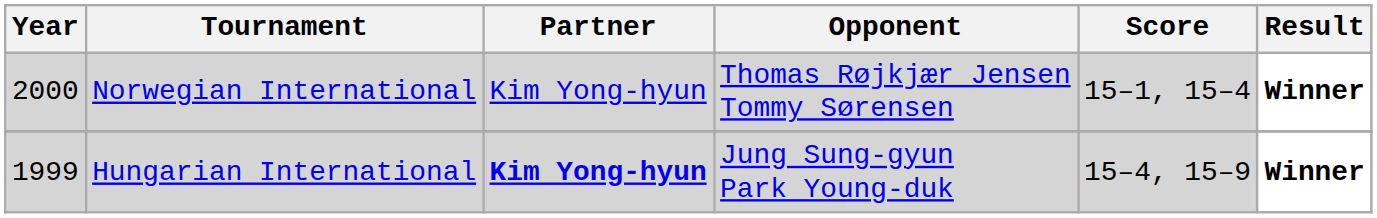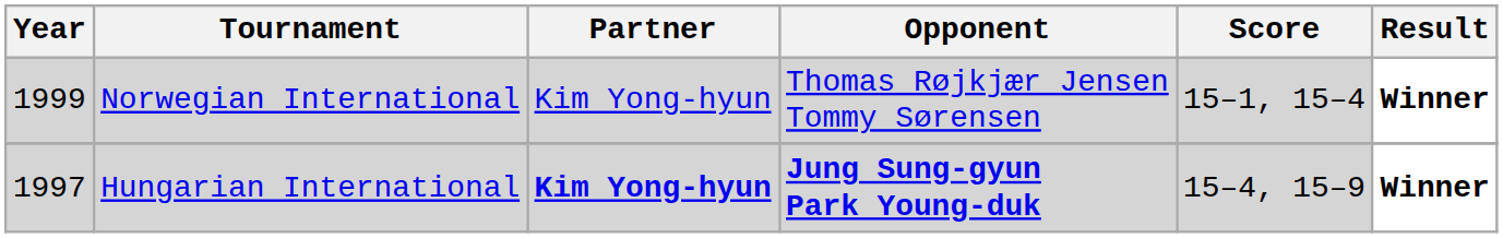Norwegian International | Year: 2000 -> 1999
Hungarian International | Year: 1999 -> 1997
Hungarian International | Opponent: normal -> bold
